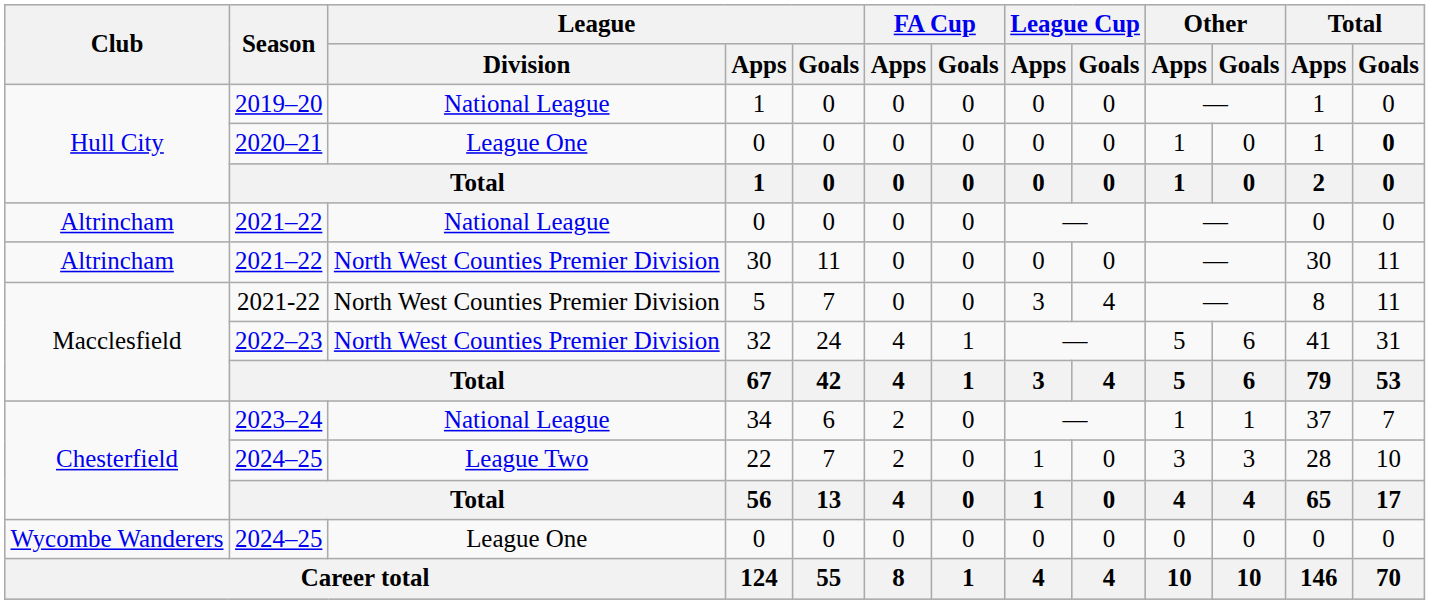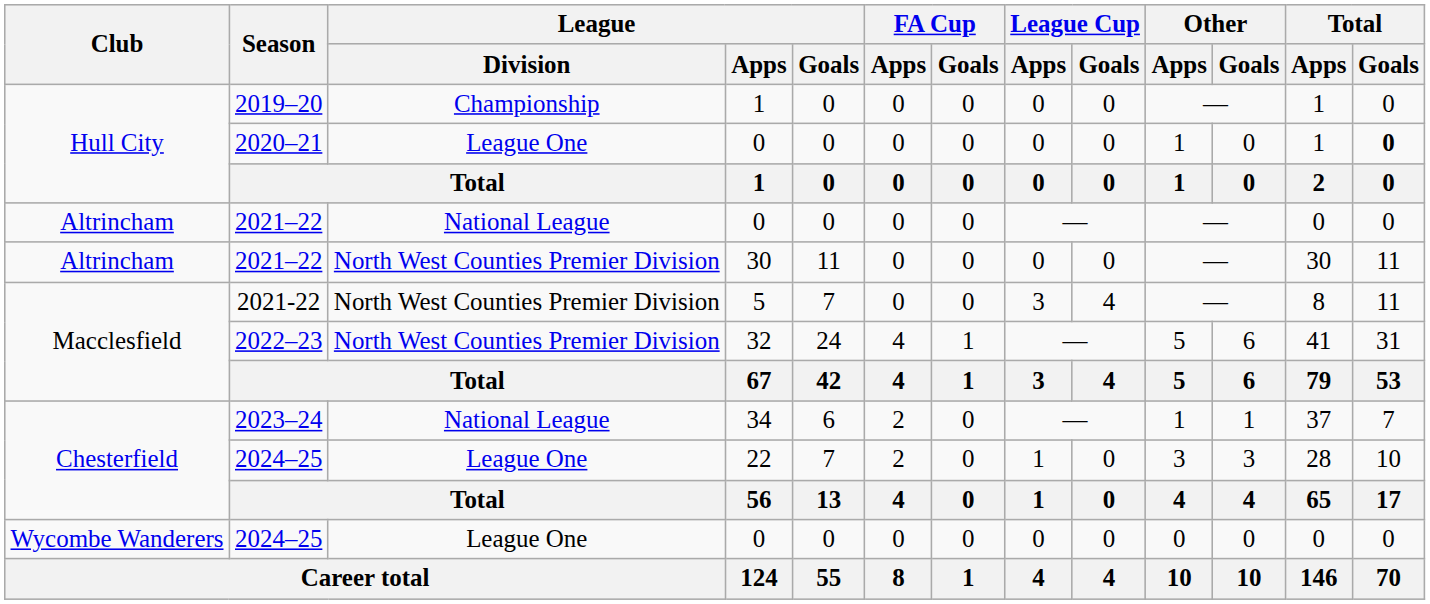2019–20 | League / Division: National League -> Championship
2024–25 / 22 | League / Division: League Two -> League One
